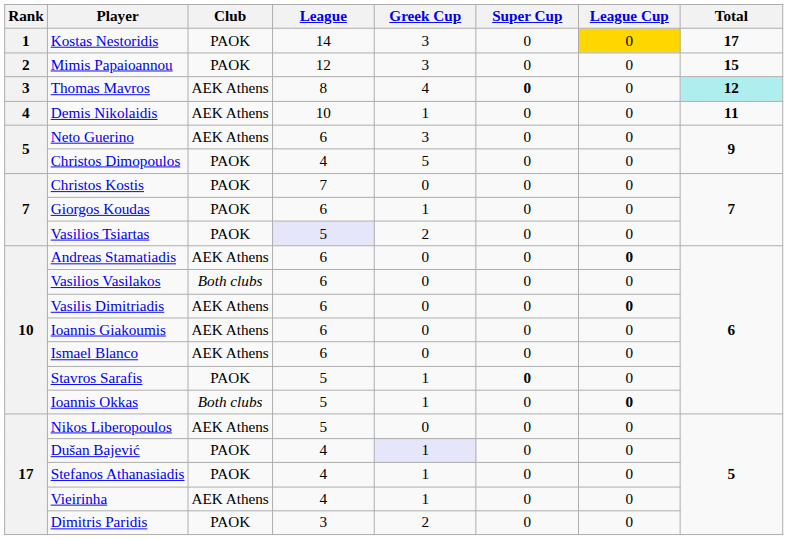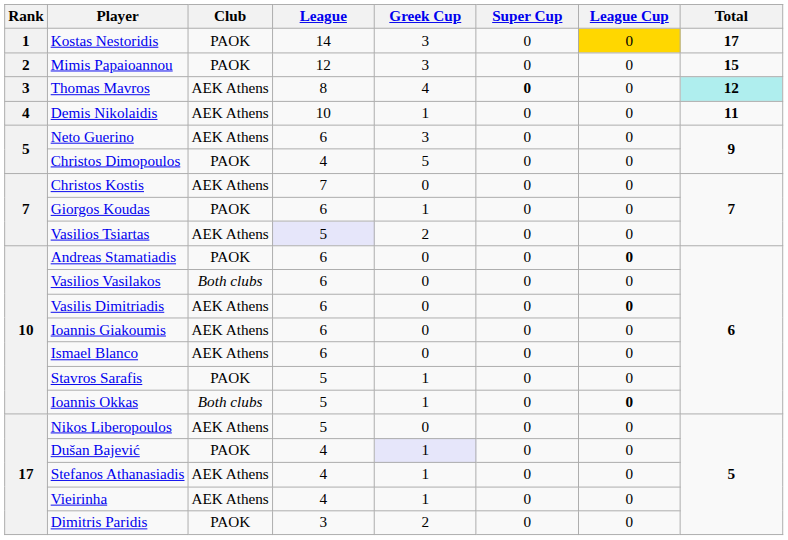Christos Kostis | Club: PAOK -> AEK Athens
Vasilios Tsiartas | Club: PAOK -> AEK Athens
Andreas Stamatiadis | Club: AEK Athens -> PAOK
Stavros Sarafis | Super Cup: bold -> normal
Stefanos Athanasiadis | Club: PAOK -> AEK Athens
